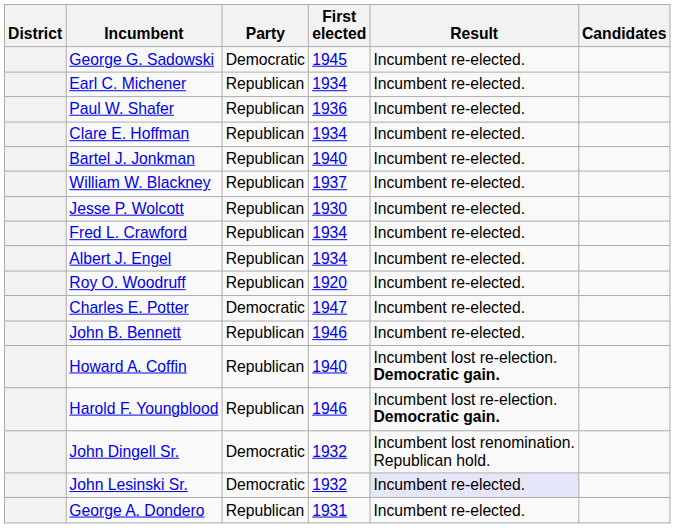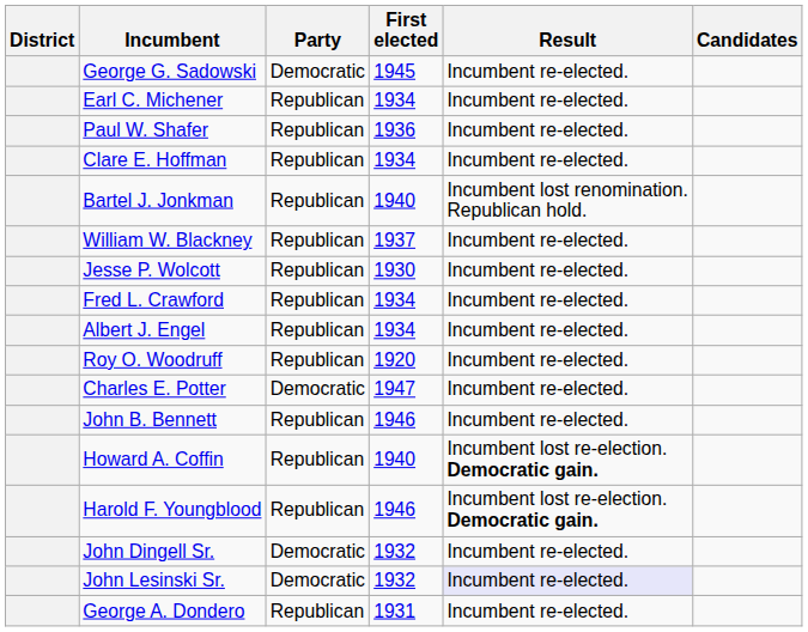Bartel J. Jonkman | Result: Incumbent re-elected. -> Incumbent lost renomination. Republican hold.
John Dingell Sr. | Result: Incumbent lost renomination. Republican hold. -> Incumbent re-elected.
